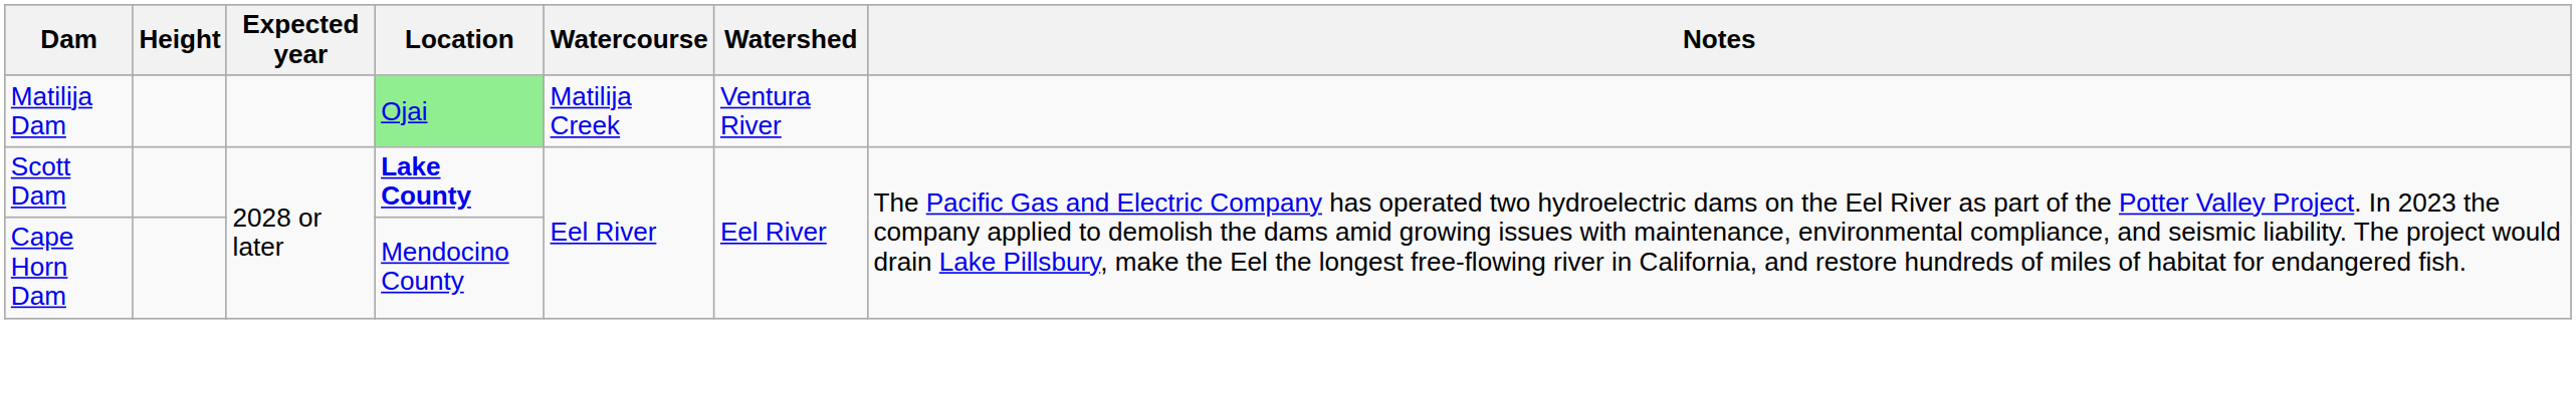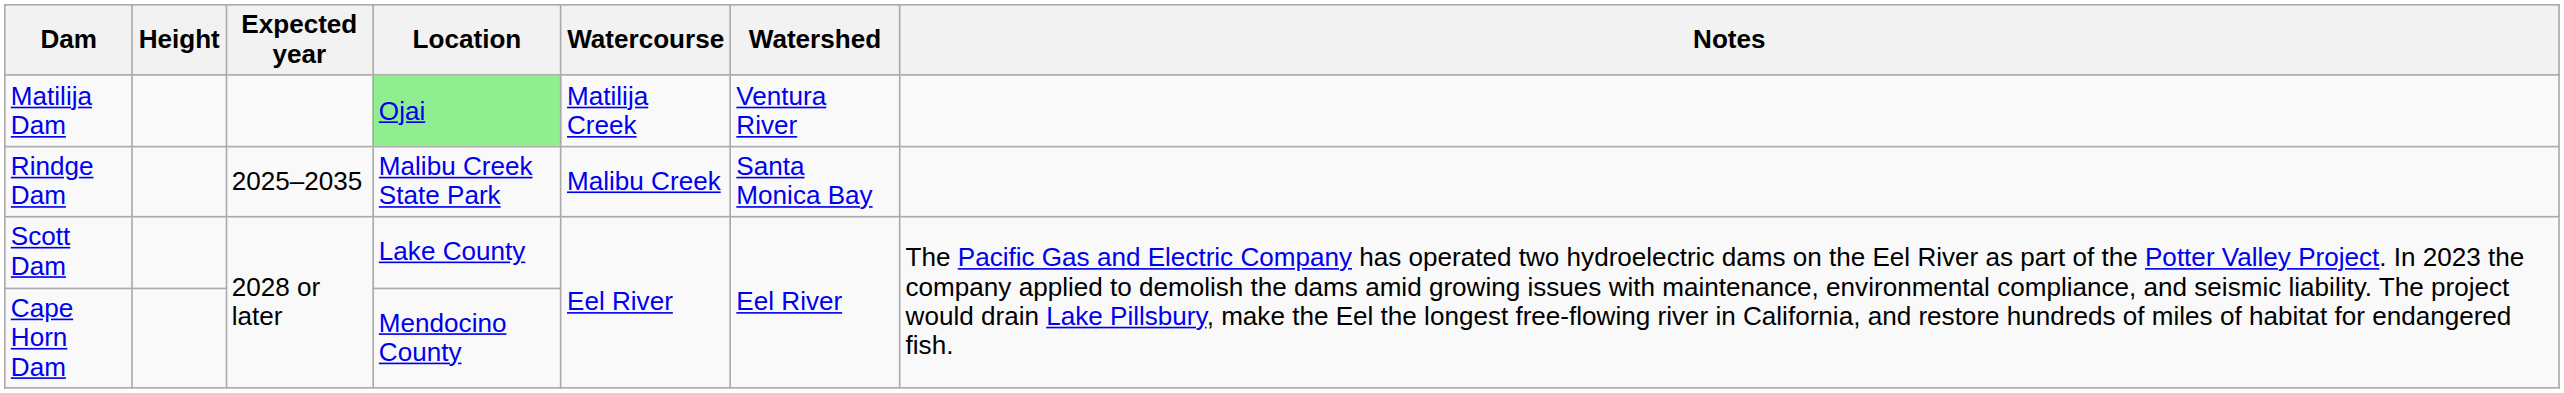+ row: Rindge Dam | 2025–2035 | Malibu Creek State Park | Malibu Creek | Santa Monica Bay
Scott Dam | Location: bold -> normal
